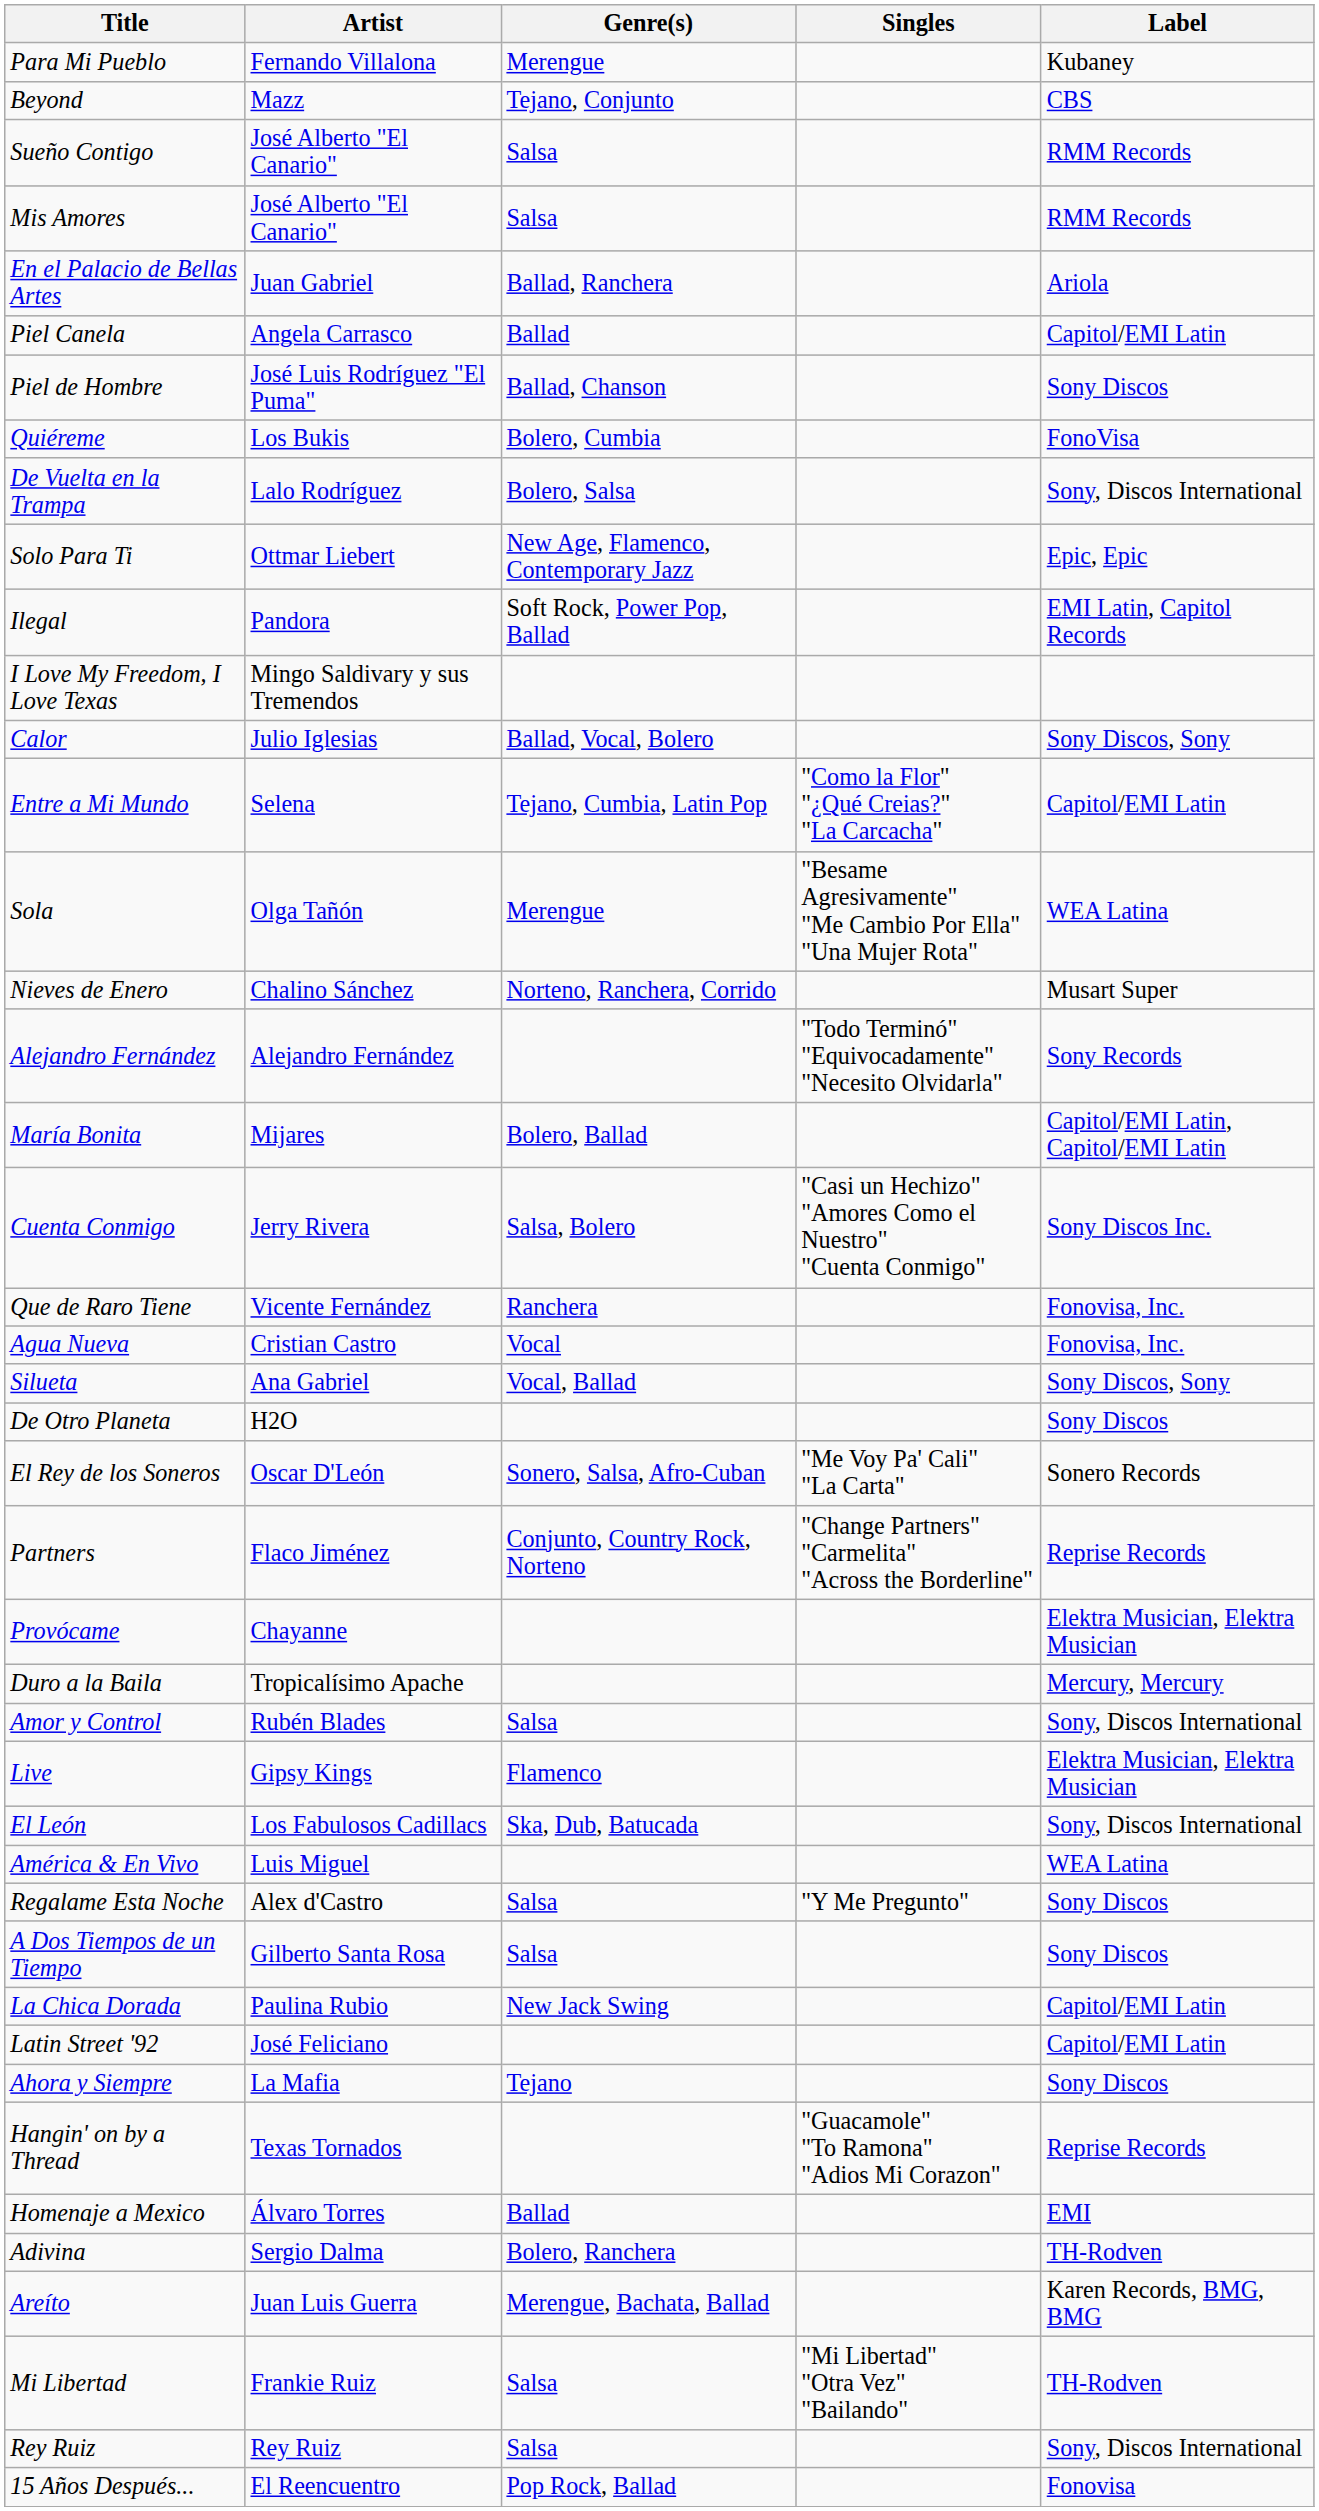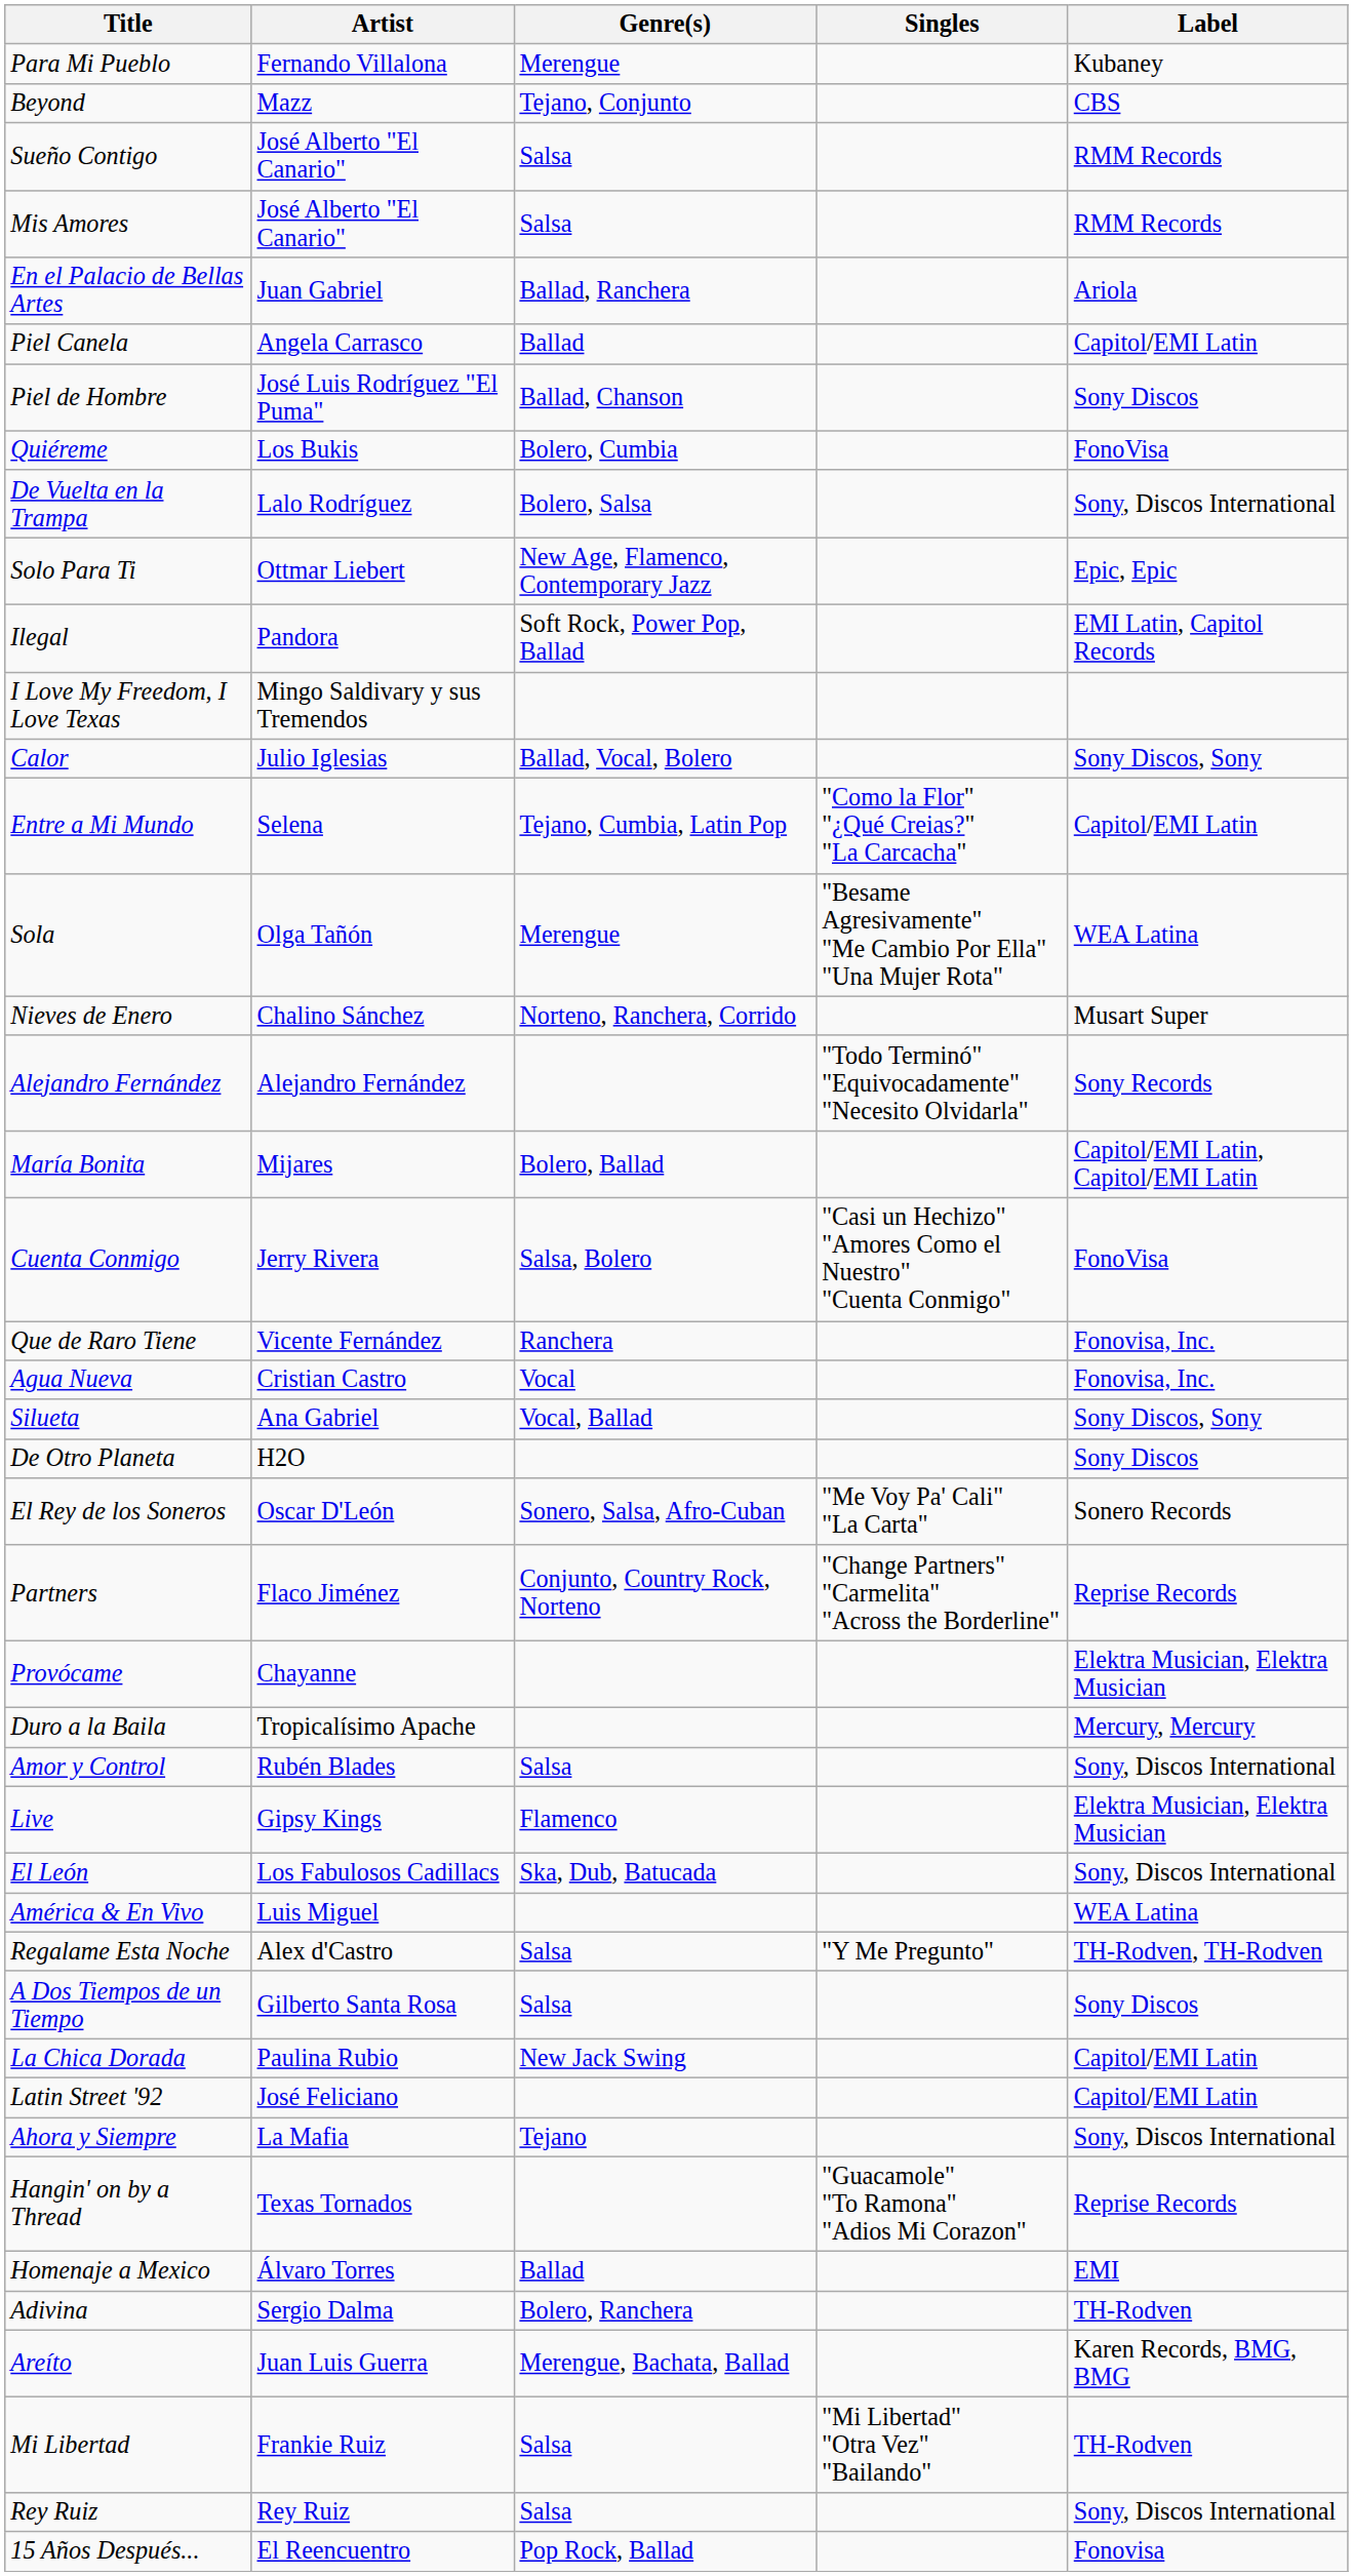Cuenta Conmigo | Label: Sony Discos Inc. -> FonoVisa
Regalame Esta Noche | Label: Sony Discos -> TH-Rodven, TH-Rodven
Ahora y Siempre | Label: Sony Discos -> Sony, Discos International
